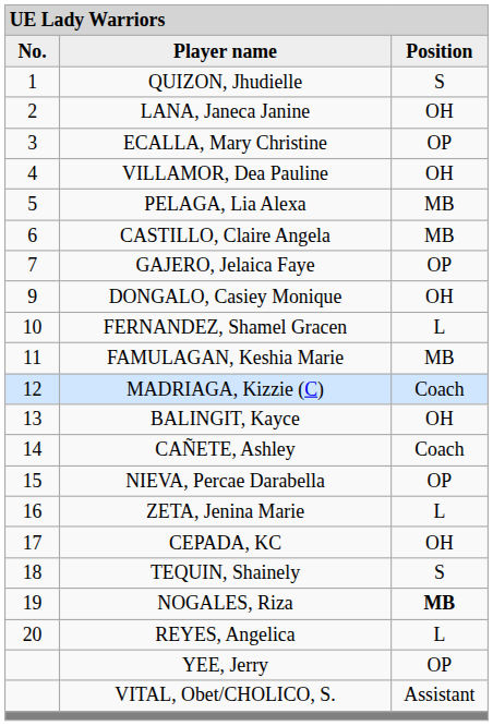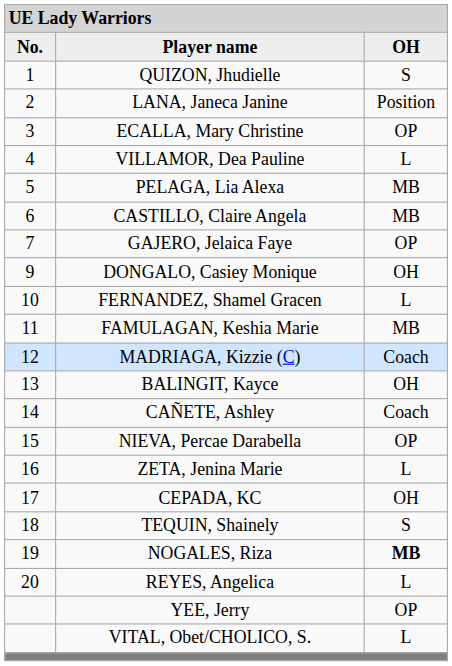Player name | column 3: Position -> OH
LANA, Janeca Janine | column 3: OH -> Position
VILLAMOR, Dea Pauline | column 3: OH -> L
VITAL, Obet/CHOLICO, S. | column 3: Assistant -> L
